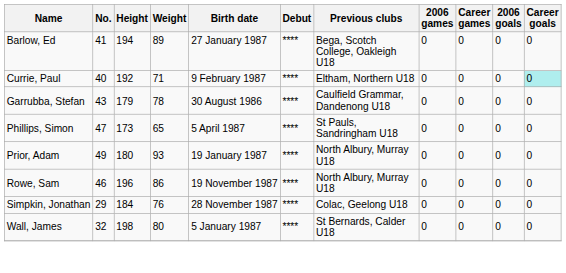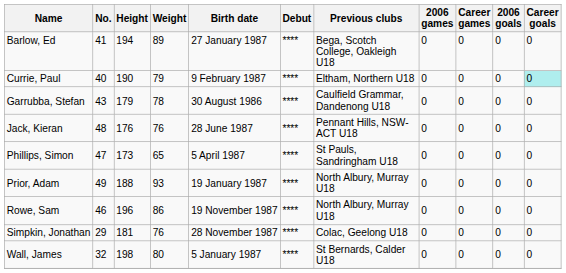Currie, Paul | Height: 192 -> 190
Currie, Paul | Weight: 71 -> 79
+ row: Jack, Kieran | 48 | 176 | 76 | 28 June 1987 | **** | Pennant Hills, NSW-ACT U18 | 0 | 0 | 0 | 0
Prior, Adam | Height: 180 -> 188
Simpkin, Jonathan | Height: 184 -> 181
